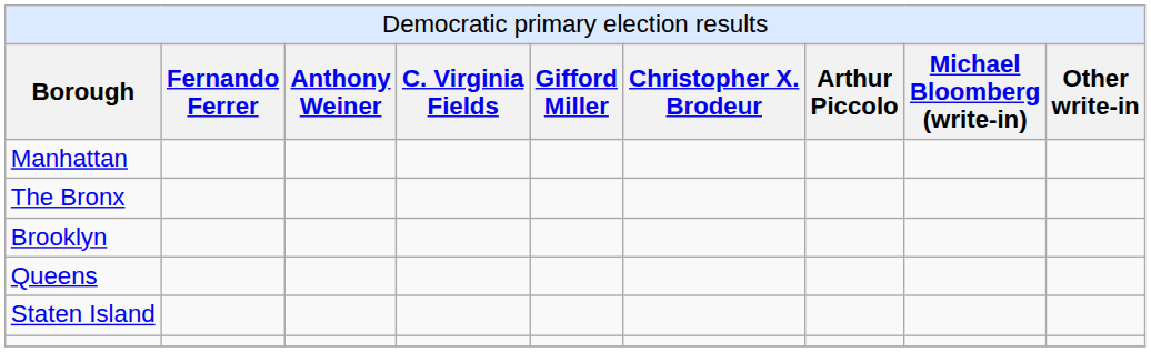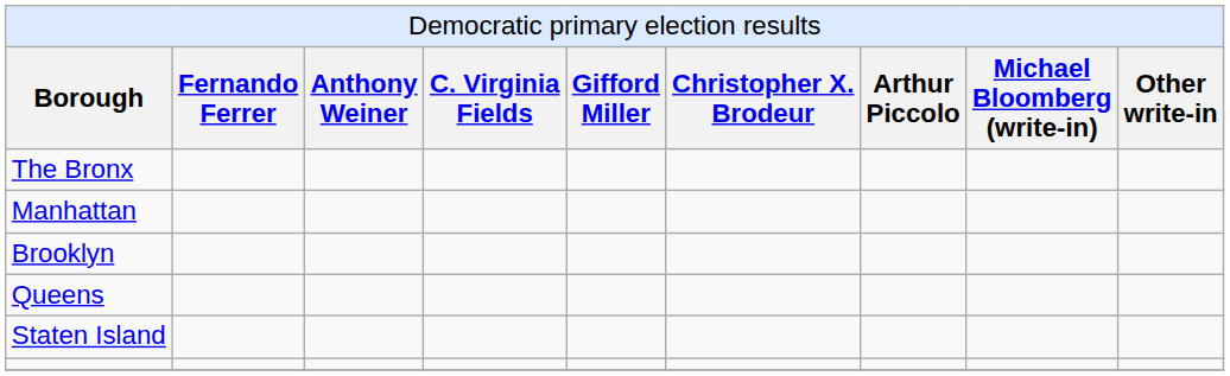rows swapped: Manhattan <-> The Bronx
